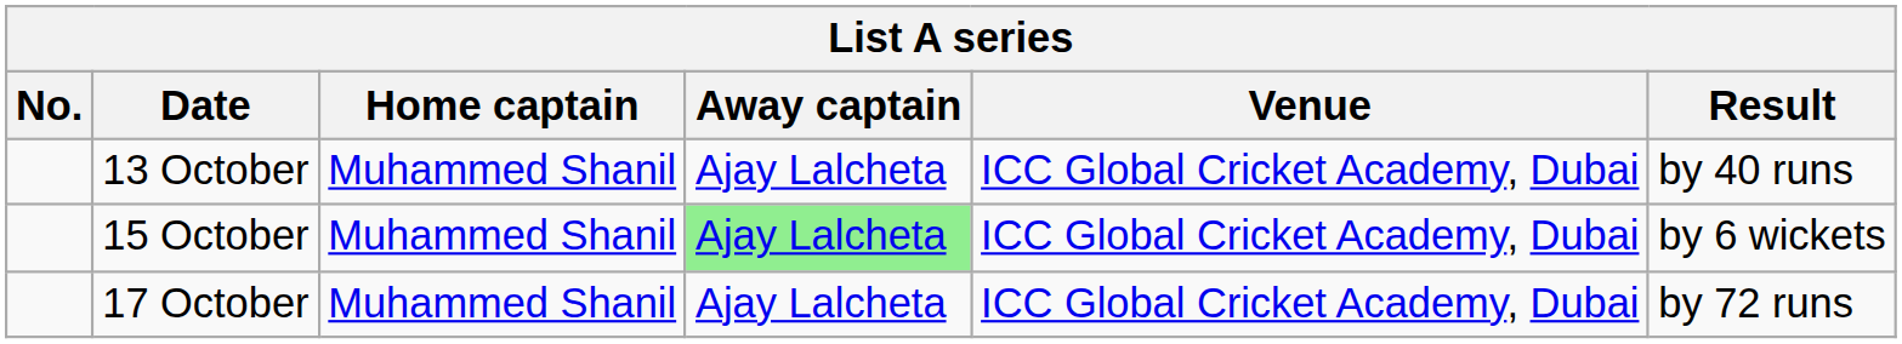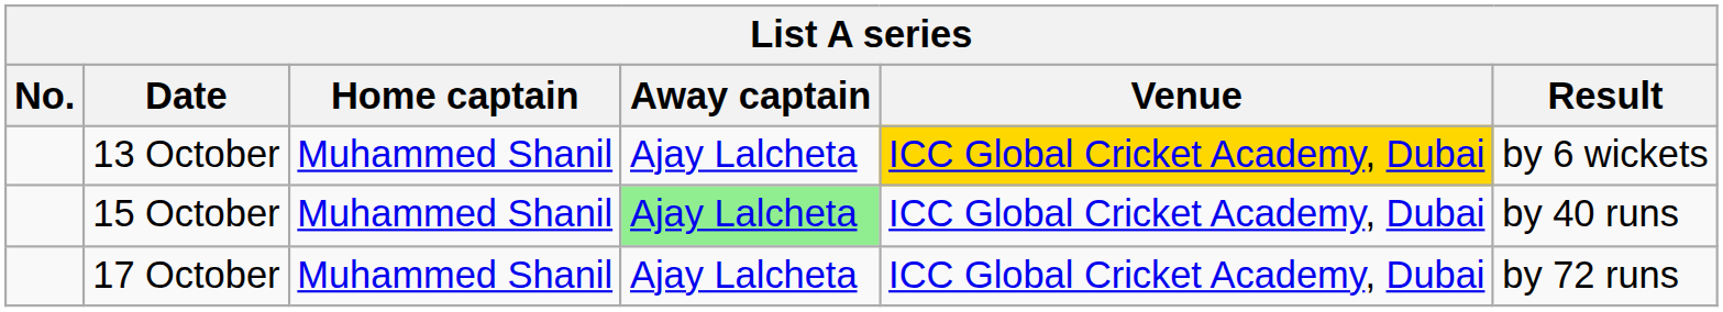13 October | Venue: no background -> gold background
13 October | Result: by 40 runs -> by 6 wickets
15 October | Result: by 6 wickets -> by 40 runs
